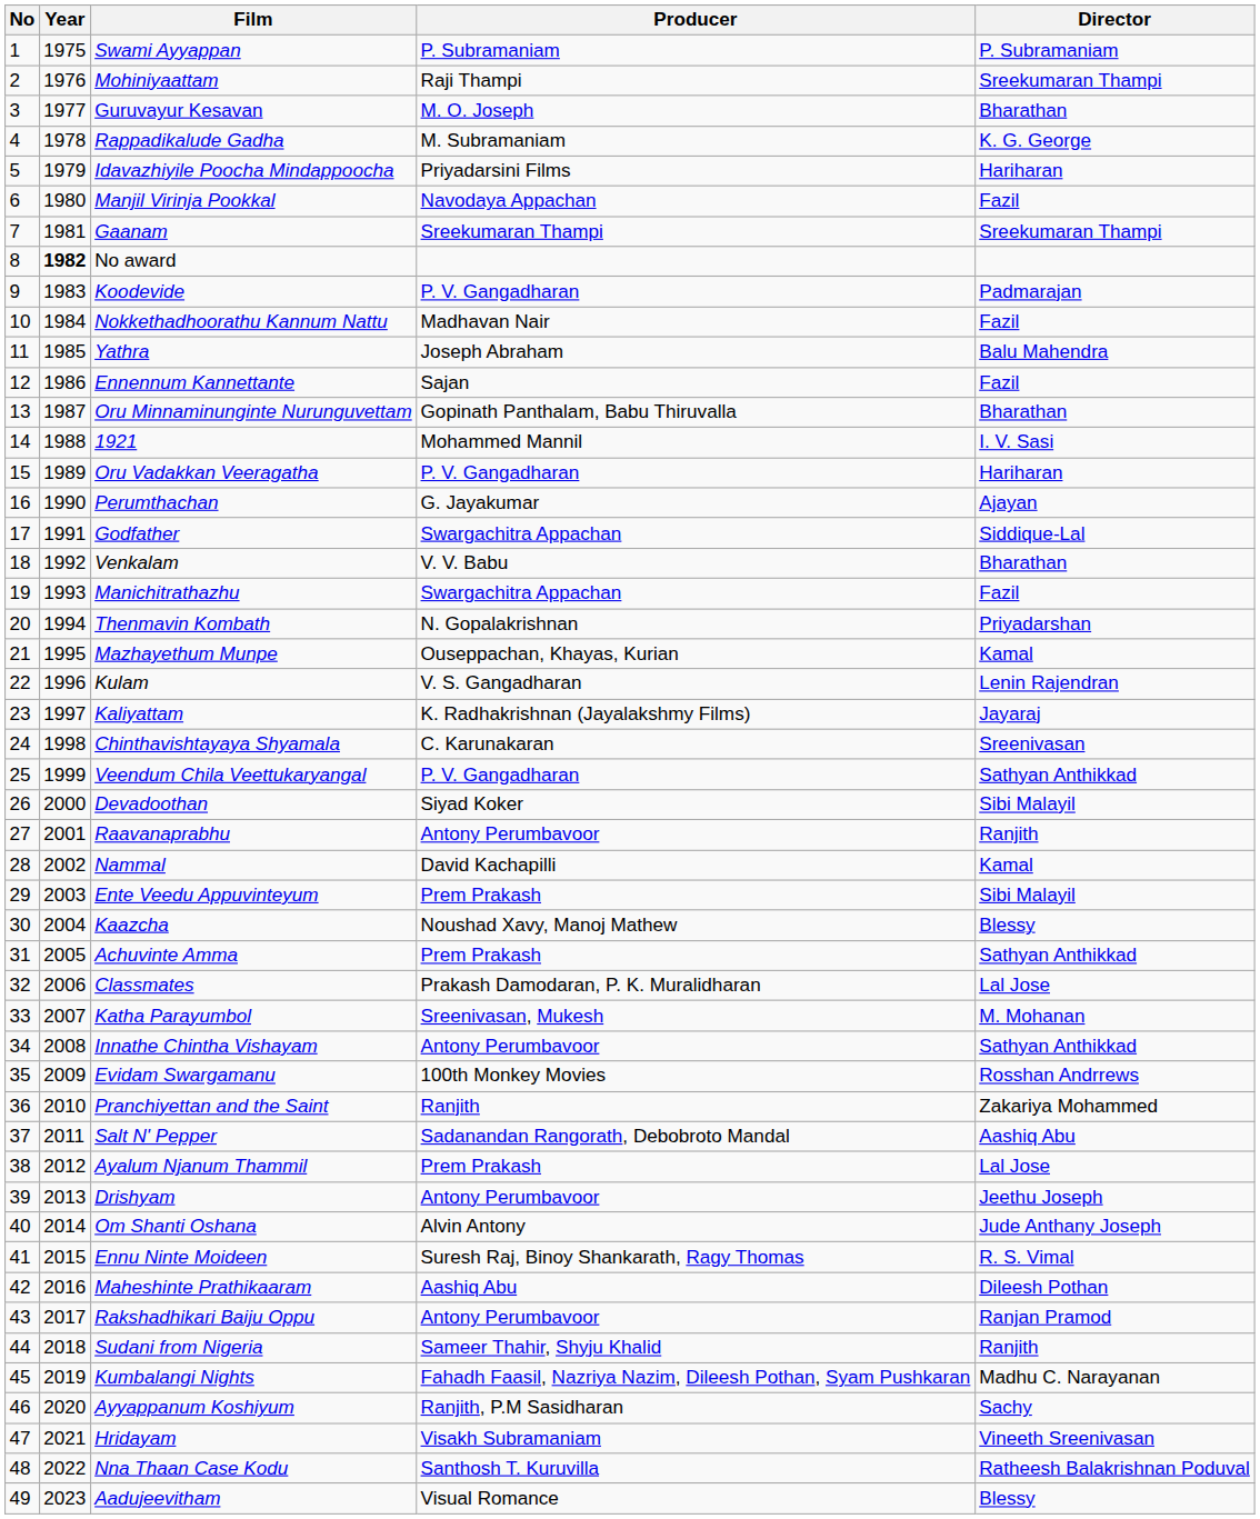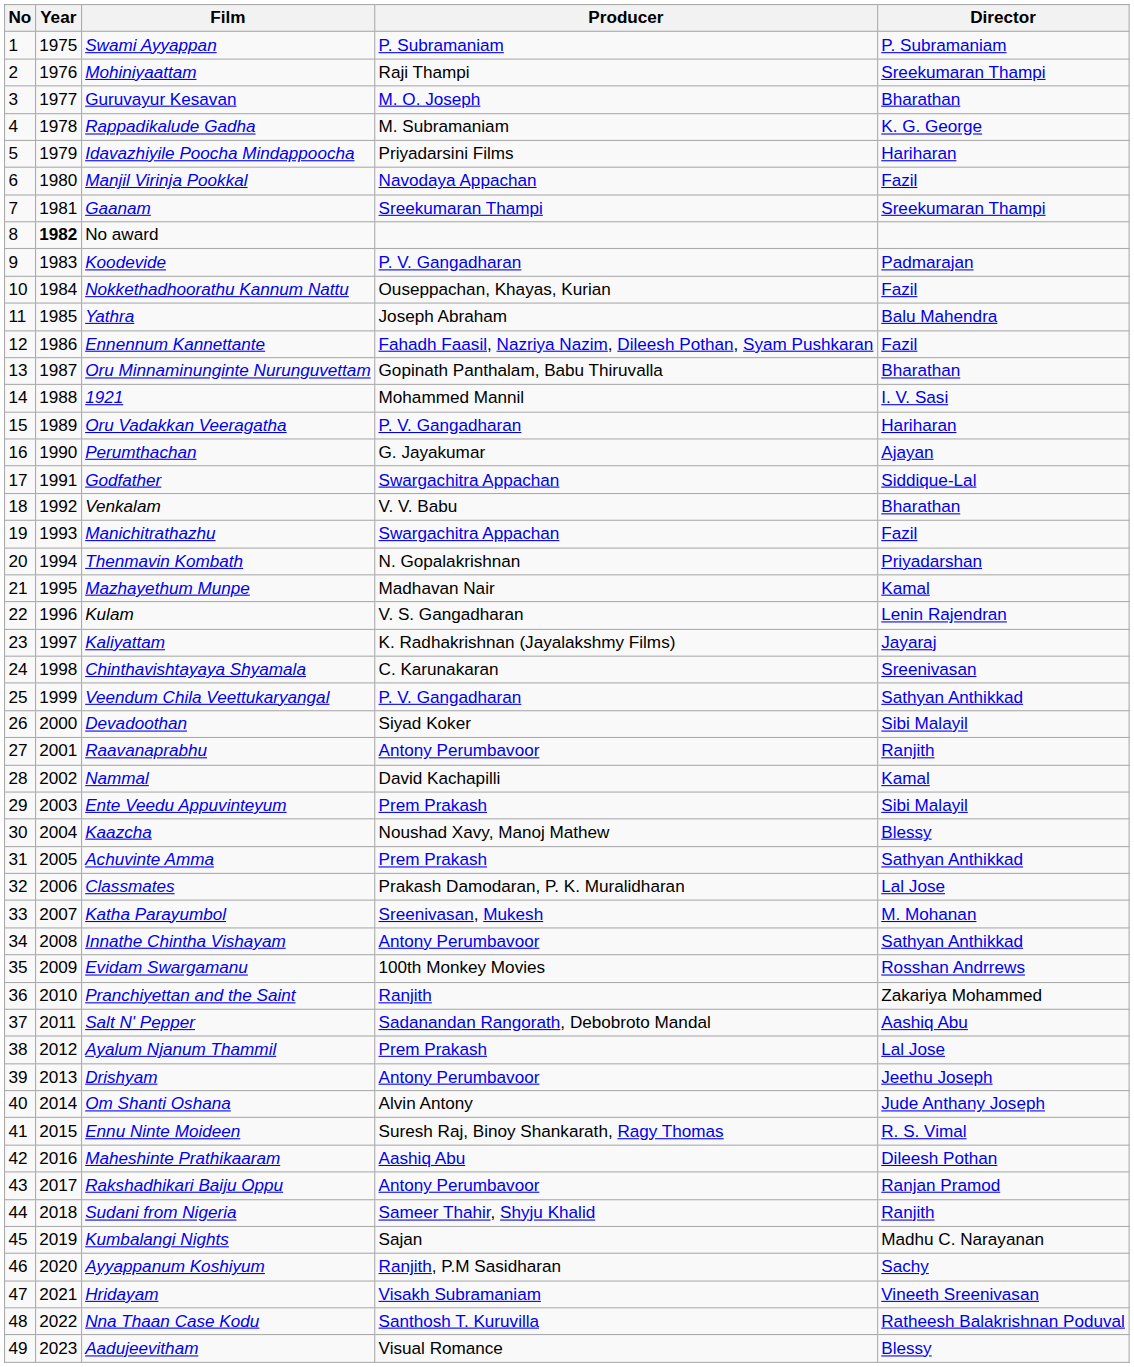Nokkethadhoorathu Kannum Nattu | Producer: Madhavan Nair -> Ouseppachan, Khayas, Kurian
Ennennum Kannettante | Producer: Sajan -> Fahadh Faasil, Nazriya Nazim, Dileesh Pothan, Syam Pushkaran
Mazhayethum Munpe | Producer: Ouseppachan, Khayas, Kurian -> Madhavan Nair
Kumbalangi Nights | Producer: Fahadh Faasil, Nazriya Nazim, Dileesh Pothan, Syam Pushkaran -> Sajan
